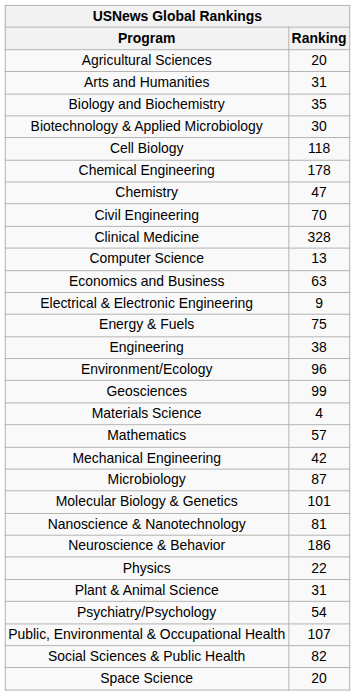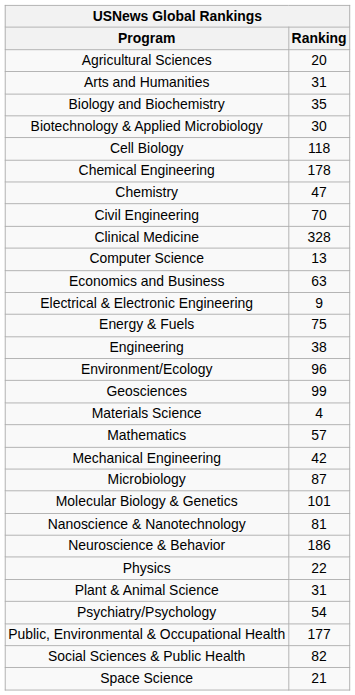Public, Environmental & Occupational Health | Ranking: 107 -> 177
Space Science | Ranking: 20 -> 21
